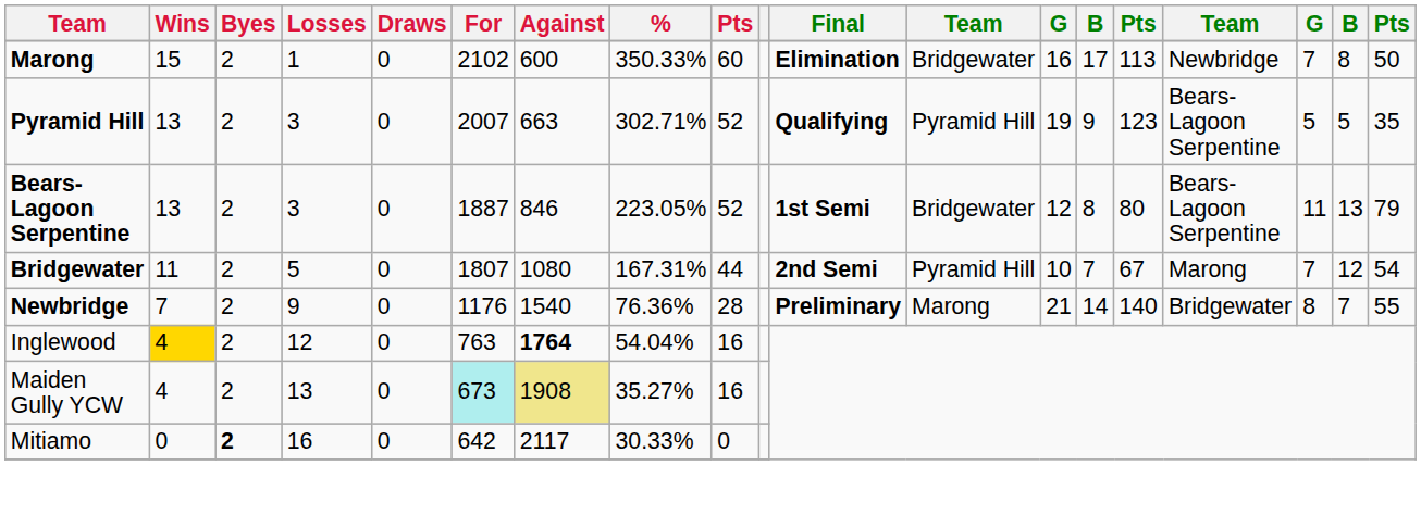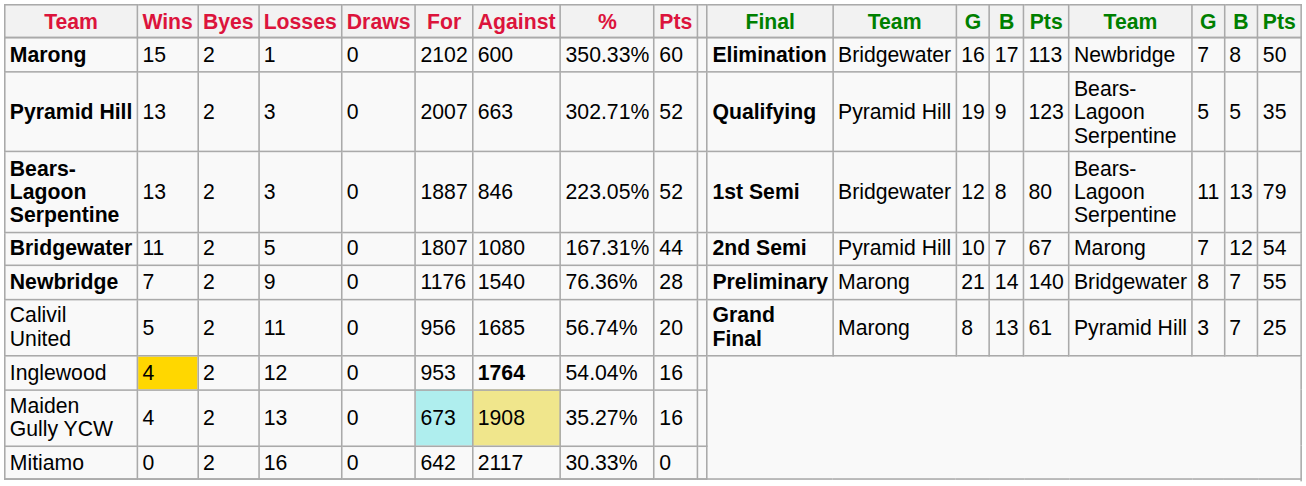+ row: Calivil United | 5 | 2 | 11 | 0 | 956 | 1685 | 56.74% | 20 | Grand Final | Marong | 8 | 13 | 61 | Pyramid Hill | 3 | 7 | 25
Inglewood | For: 763 -> 953
Mitiamo | Byes: bold -> normal
